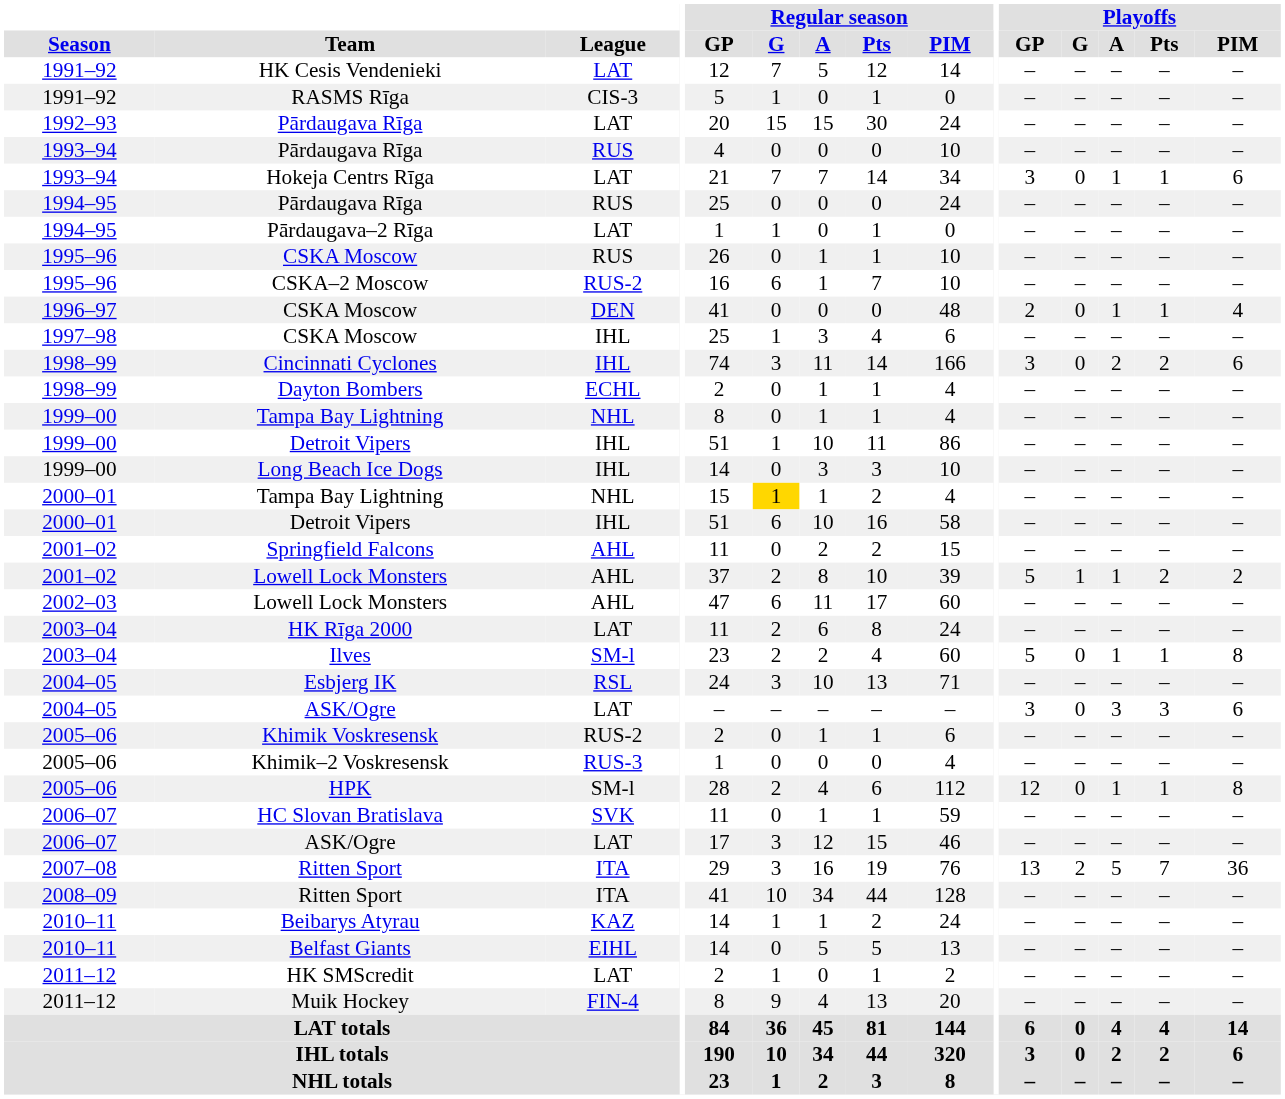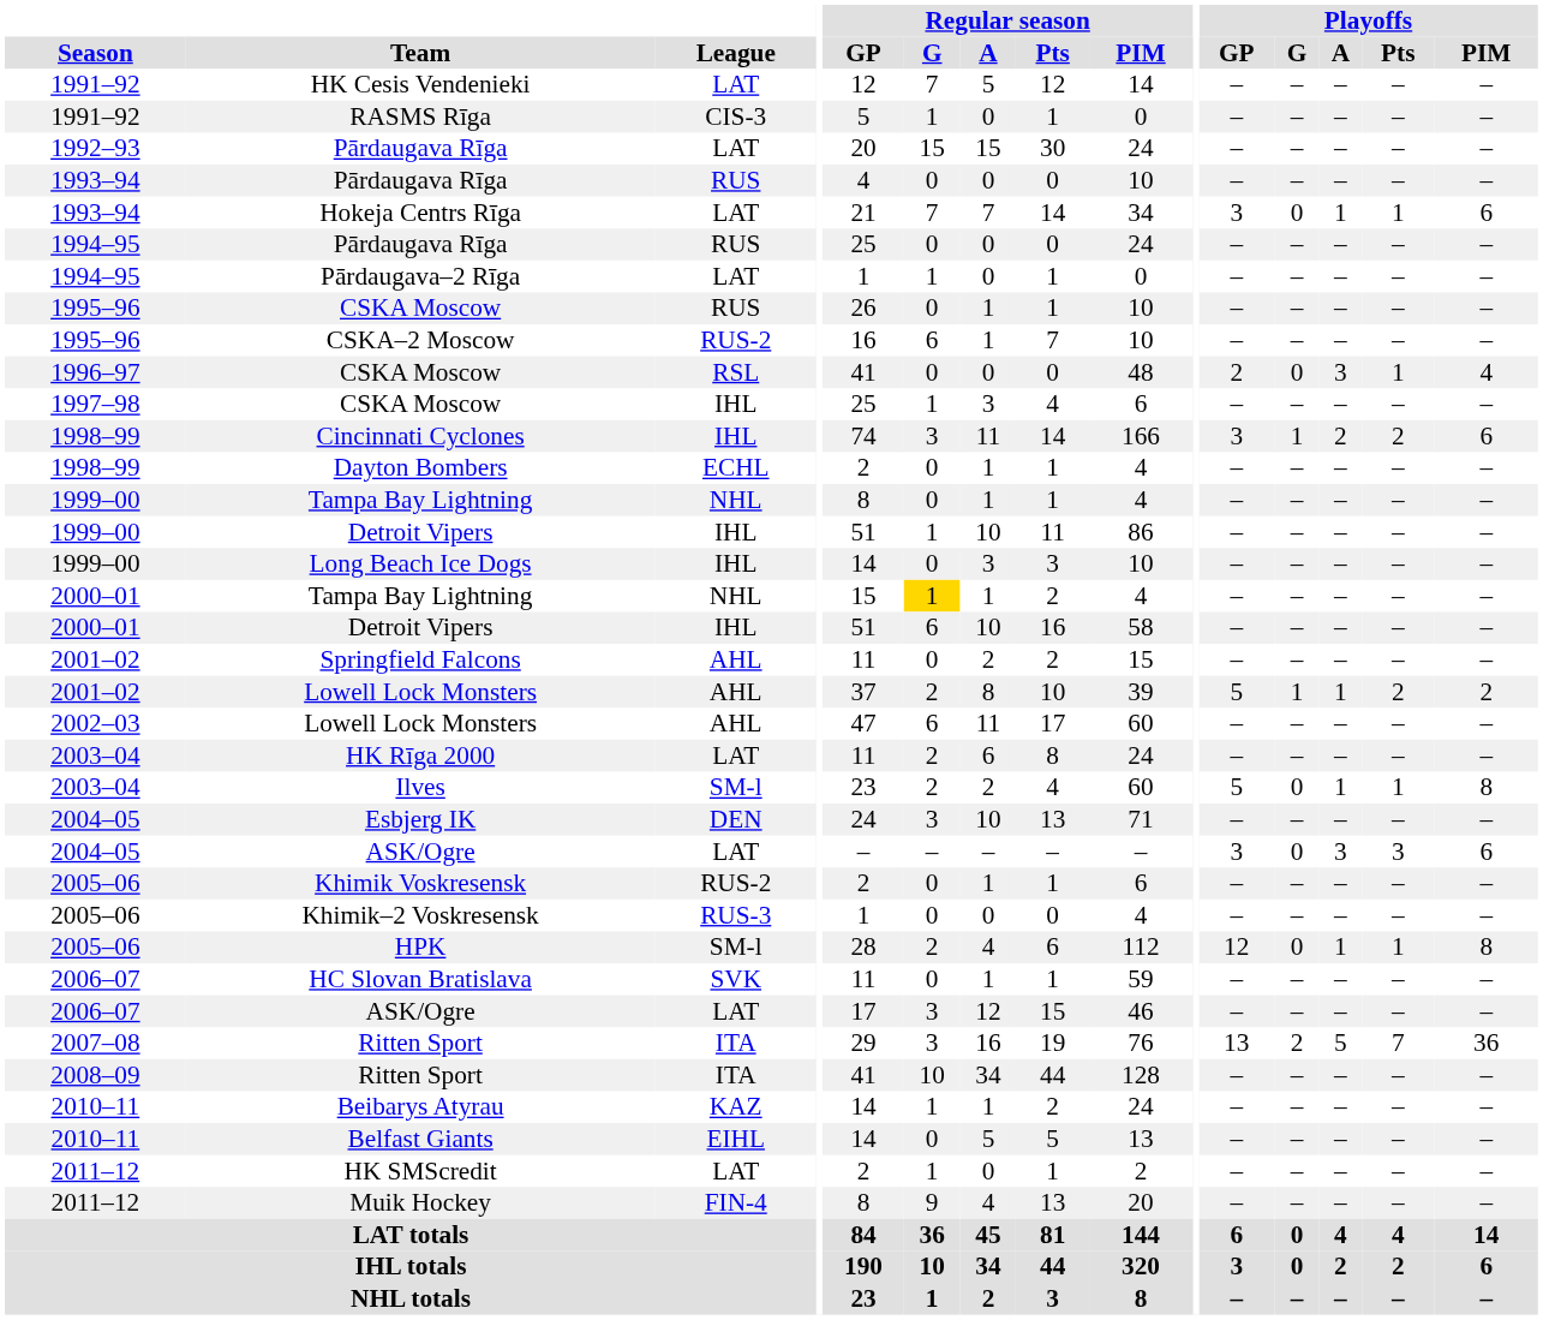1996–97 / CSKA Moscow | League: DEN -> RSL
1996–97 / CSKA Moscow | Playoffs / A: 1 -> 3
Cincinnati Cyclones | Playoffs / G: 0 -> 1
Esbjerg IK | League: RSL -> DEN
